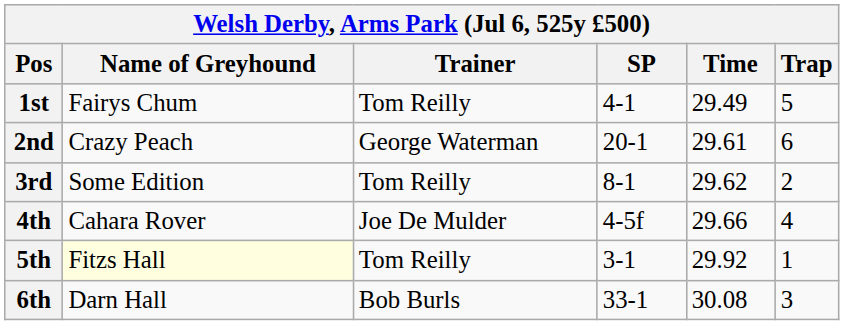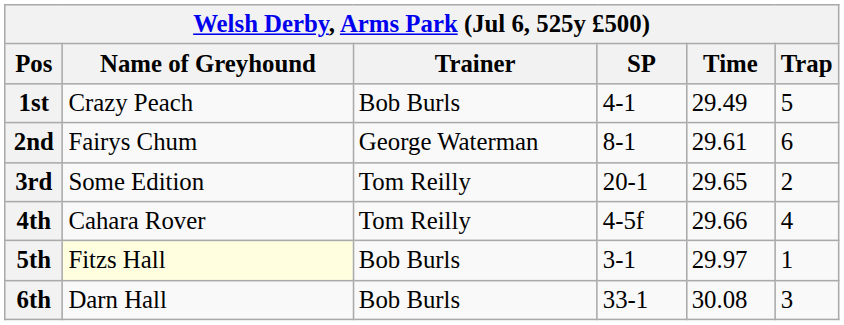1st | Name of Greyhound: Fairys Chum -> Crazy Peach
1st | Trainer: Tom Reilly -> Bob Burls
2nd | Name of Greyhound: Crazy Peach -> Fairys Chum
2nd | SP: 20-1 -> 8-1
3rd | SP: 8-1 -> 20-1
3rd | Time: 29.62 -> 29.65
4th | Trainer: Joe De Mulder -> Tom Reilly
5th | Trainer: Tom Reilly -> Bob Burls
5th | Time: 29.92 -> 29.97
